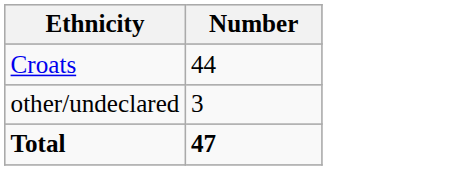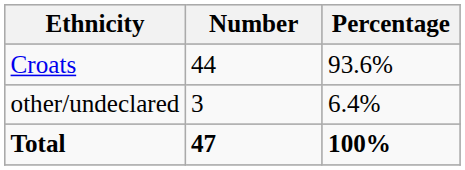+ column: Percentage | 93.6% | 6.4% | 100%
